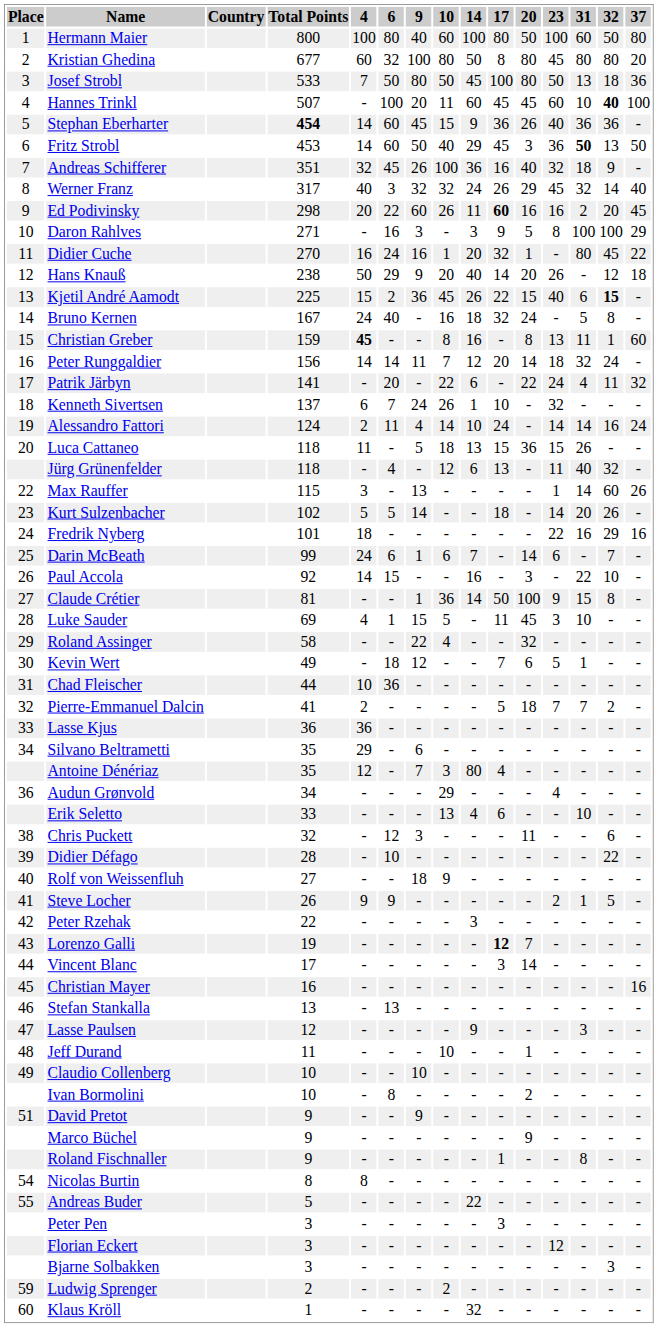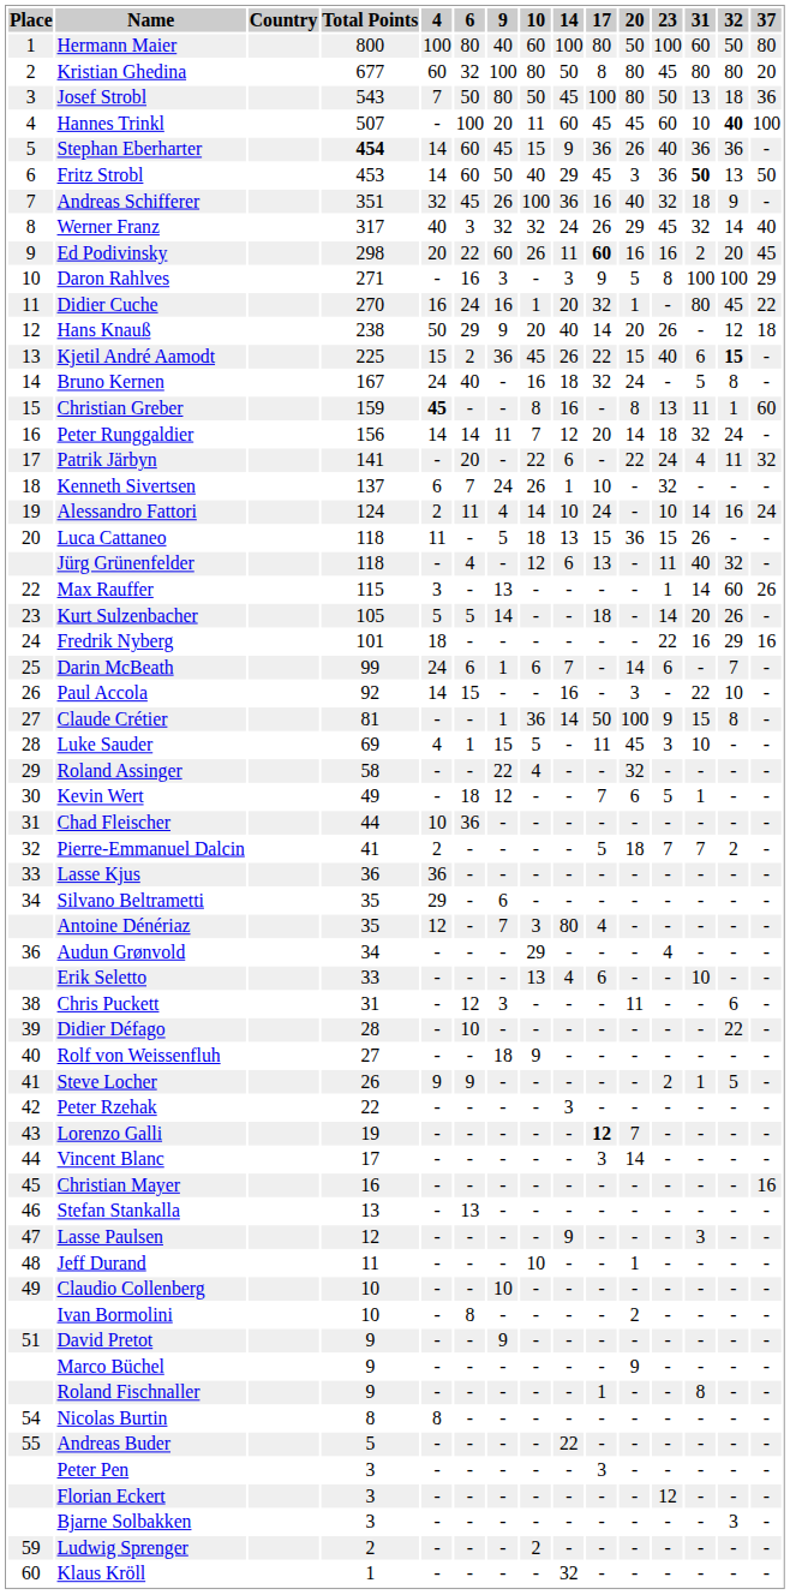Josef Strobl | Total Points: 533 -> 543
Alessandro Fattori | 23: 14 -> 10
Kurt Sulzenbacher | Total Points: 102 -> 105
Chris Puckett | Total Points: 32 -> 31
